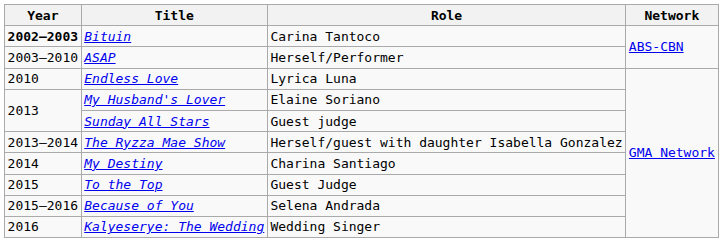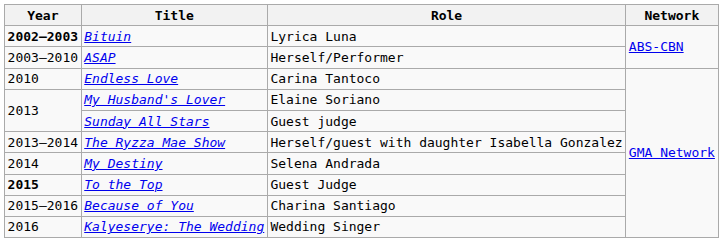Bituin | Role: Carina Tantoco -> Lyrica Luna
Endless Love | Role: Lyrica Luna -> Carina Tantoco
My Destiny | Role: Charina Santiago -> Selena Andrada
To the Top | Year: normal -> bold
Because of You | Role: Selena Andrada -> Charina Santiago
